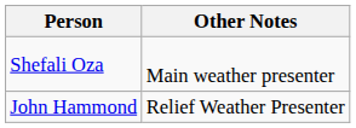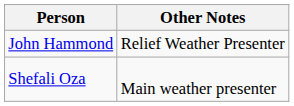rows swapped: Shefali Oza <-> John Hammond
